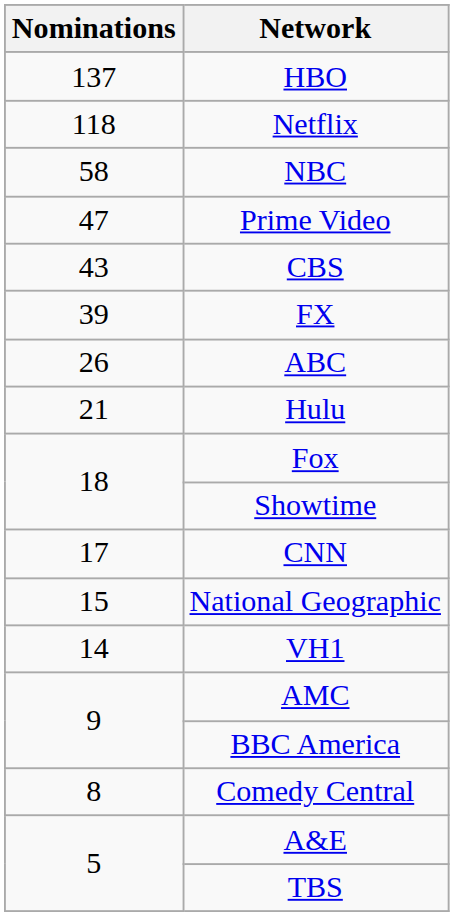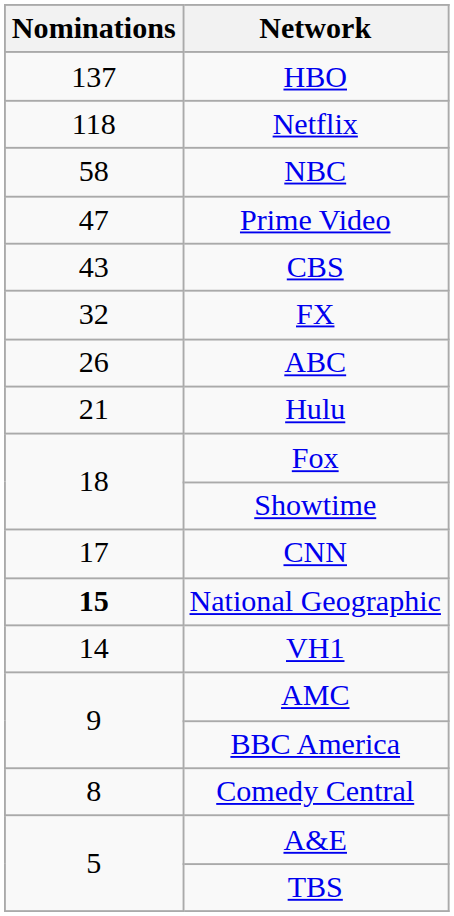FX | Nominations: 39 -> 32
National Geographic | Nominations: normal -> bold
